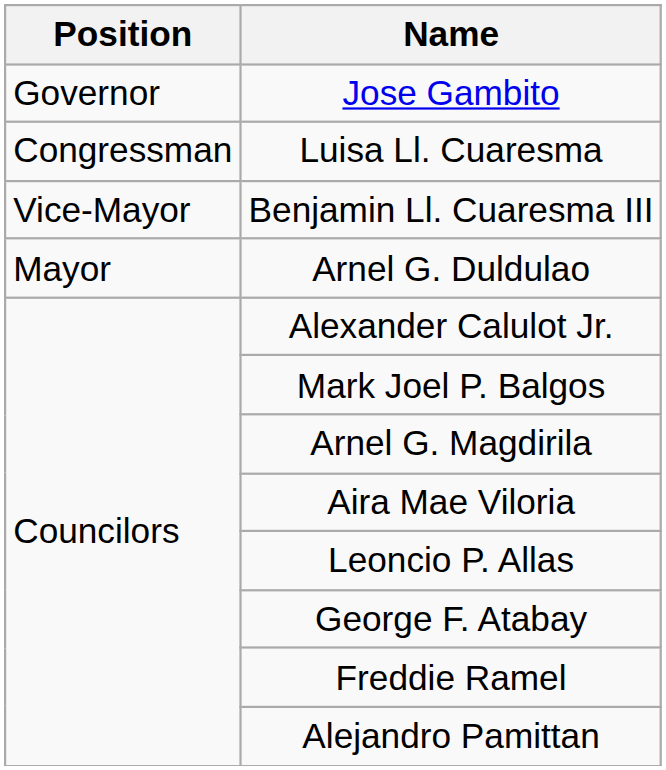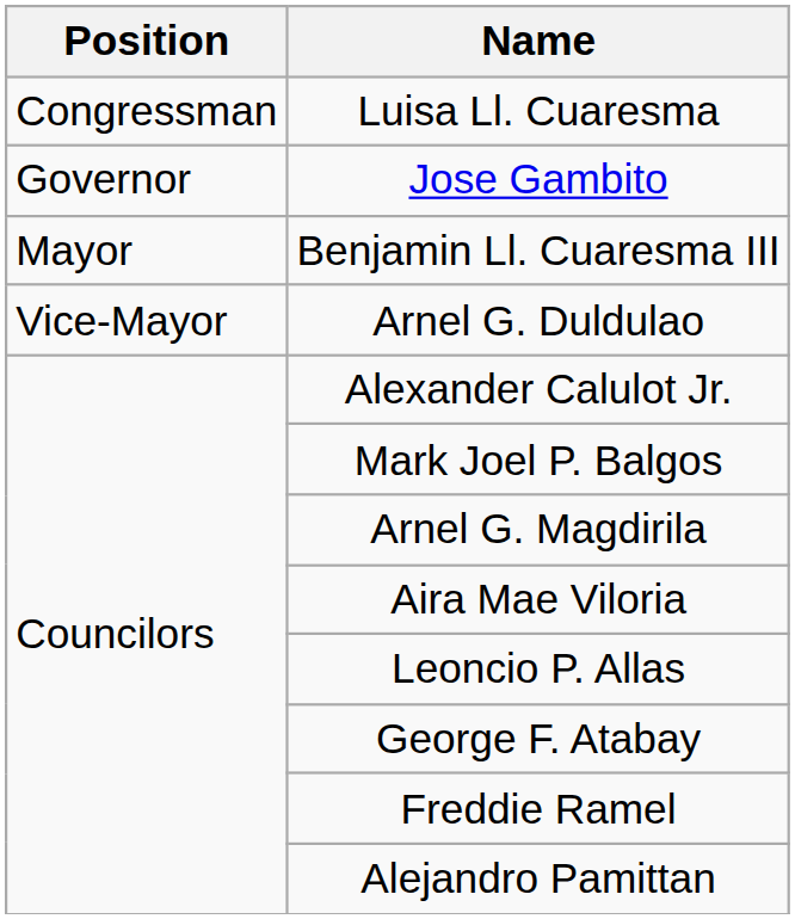rows swapped: Luisa Ll. Cuaresma <-> Jose Gambito
Benjamin Ll. Cuaresma III | Position: Vice-Mayor -> Mayor
Arnel G. Duldulao | Position: Mayor -> Vice-Mayor
